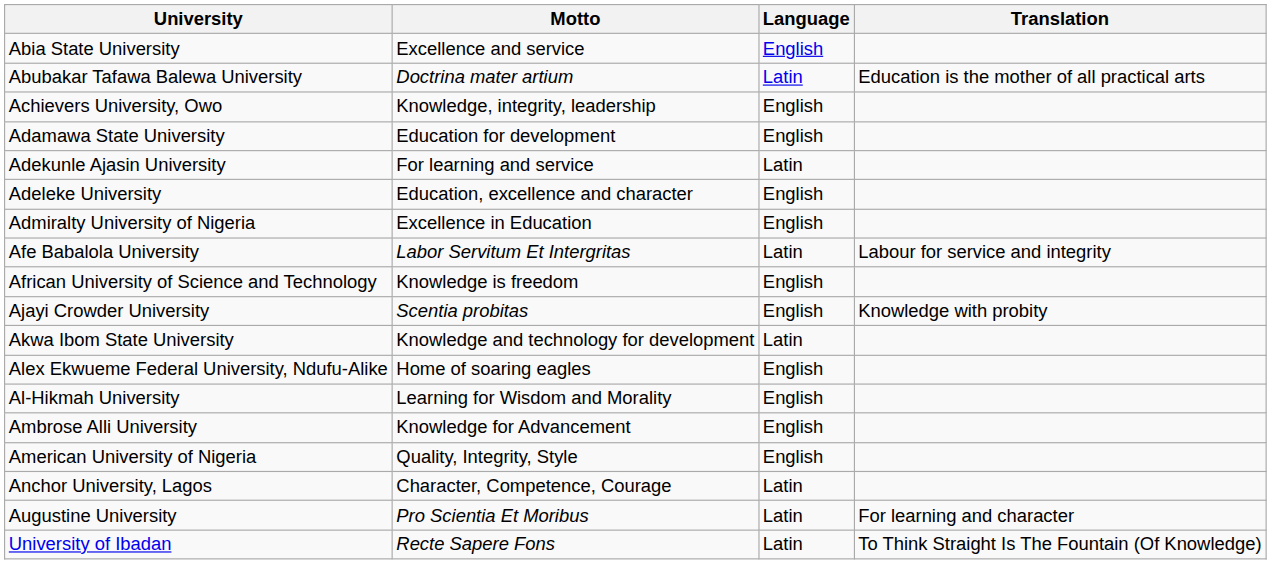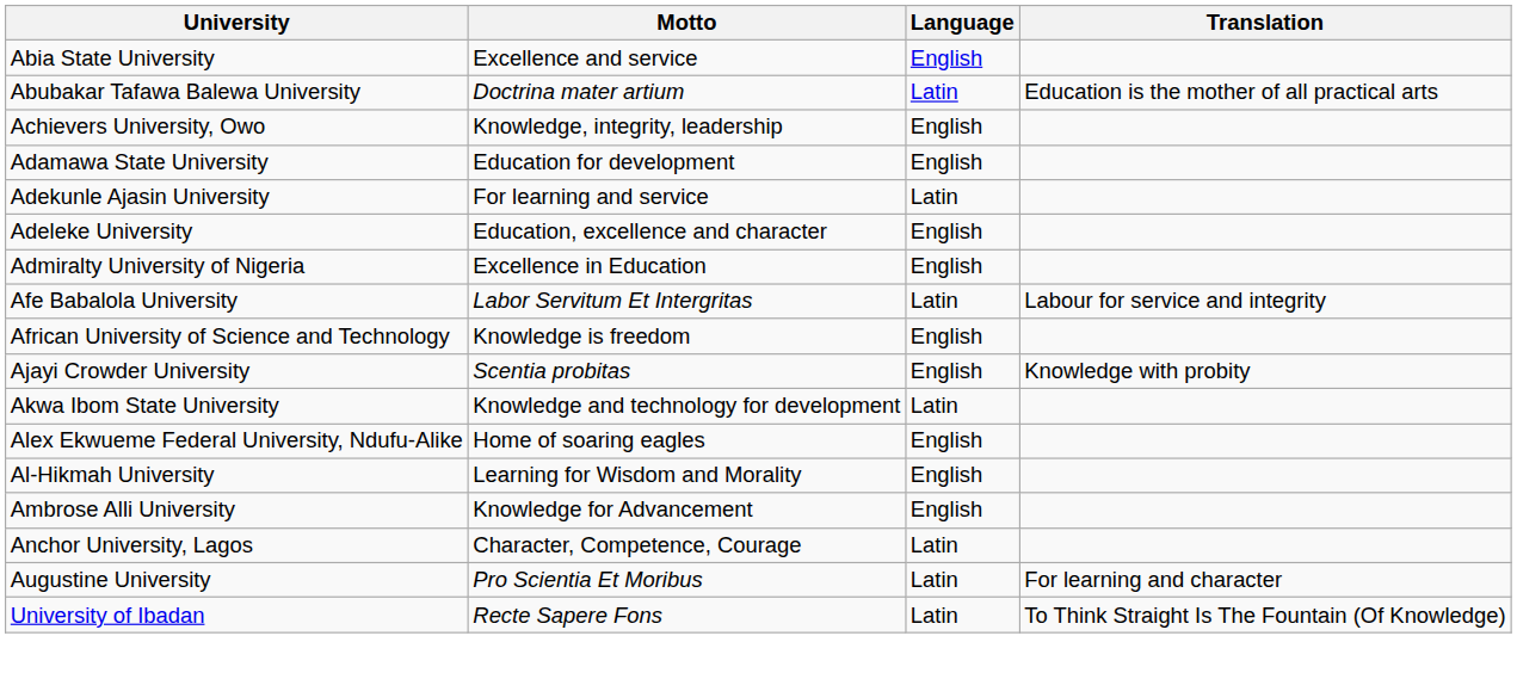- row: American University of Nigeria | Quality, Integrity, Style | English
